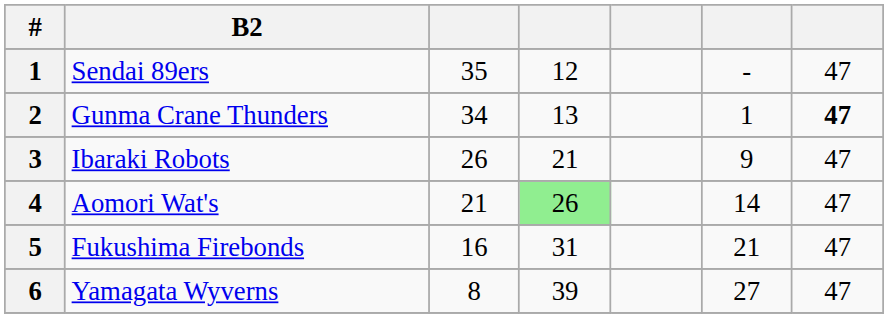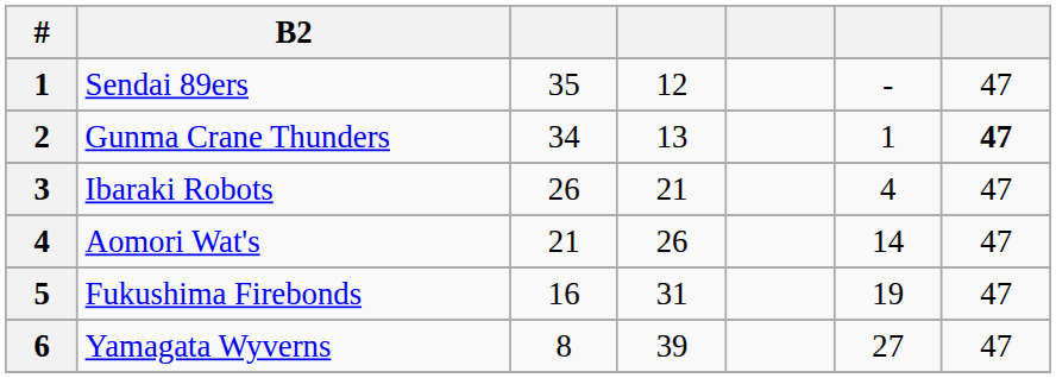Ibaraki Robots | column 6: 9 -> 4
Aomori Wat's | column 4: lightgreen background -> no background
Fukushima Firebonds | column 6: 21 -> 19
